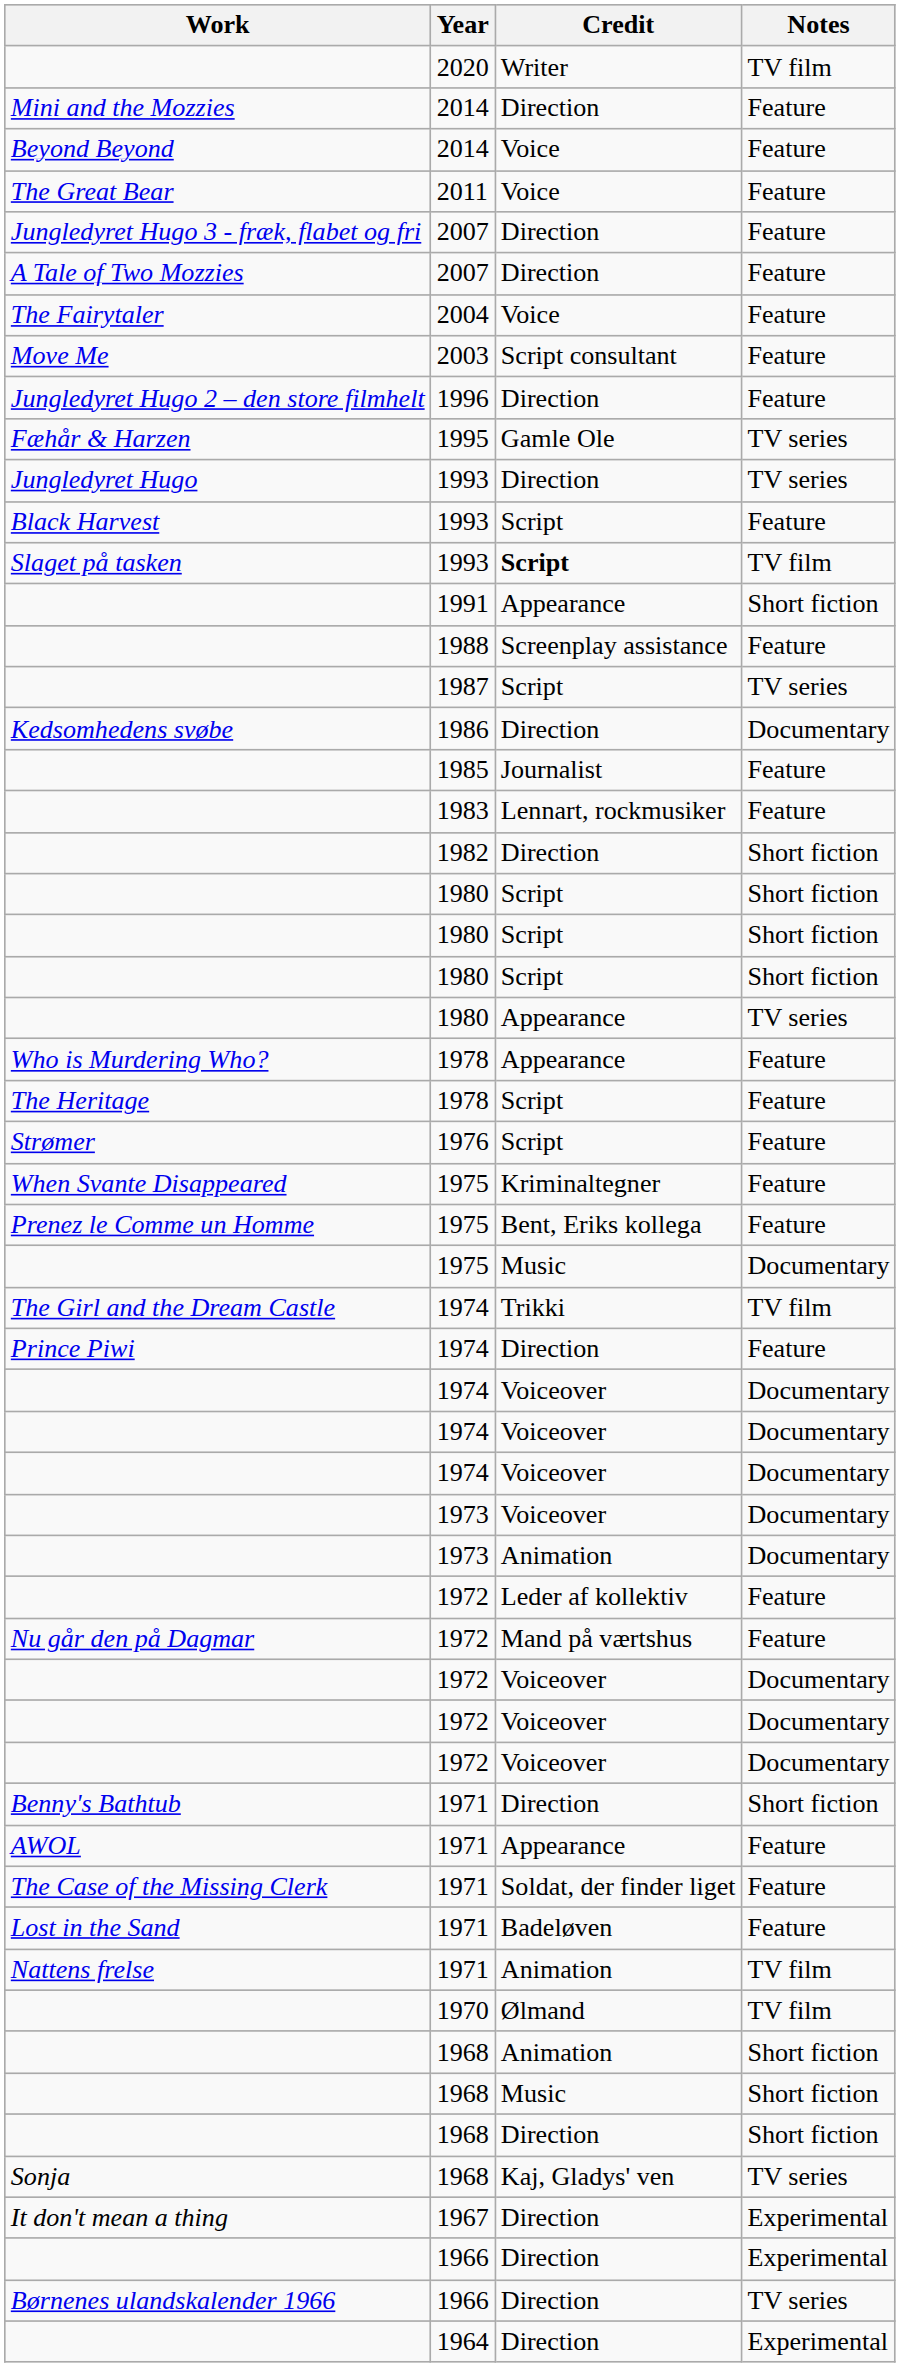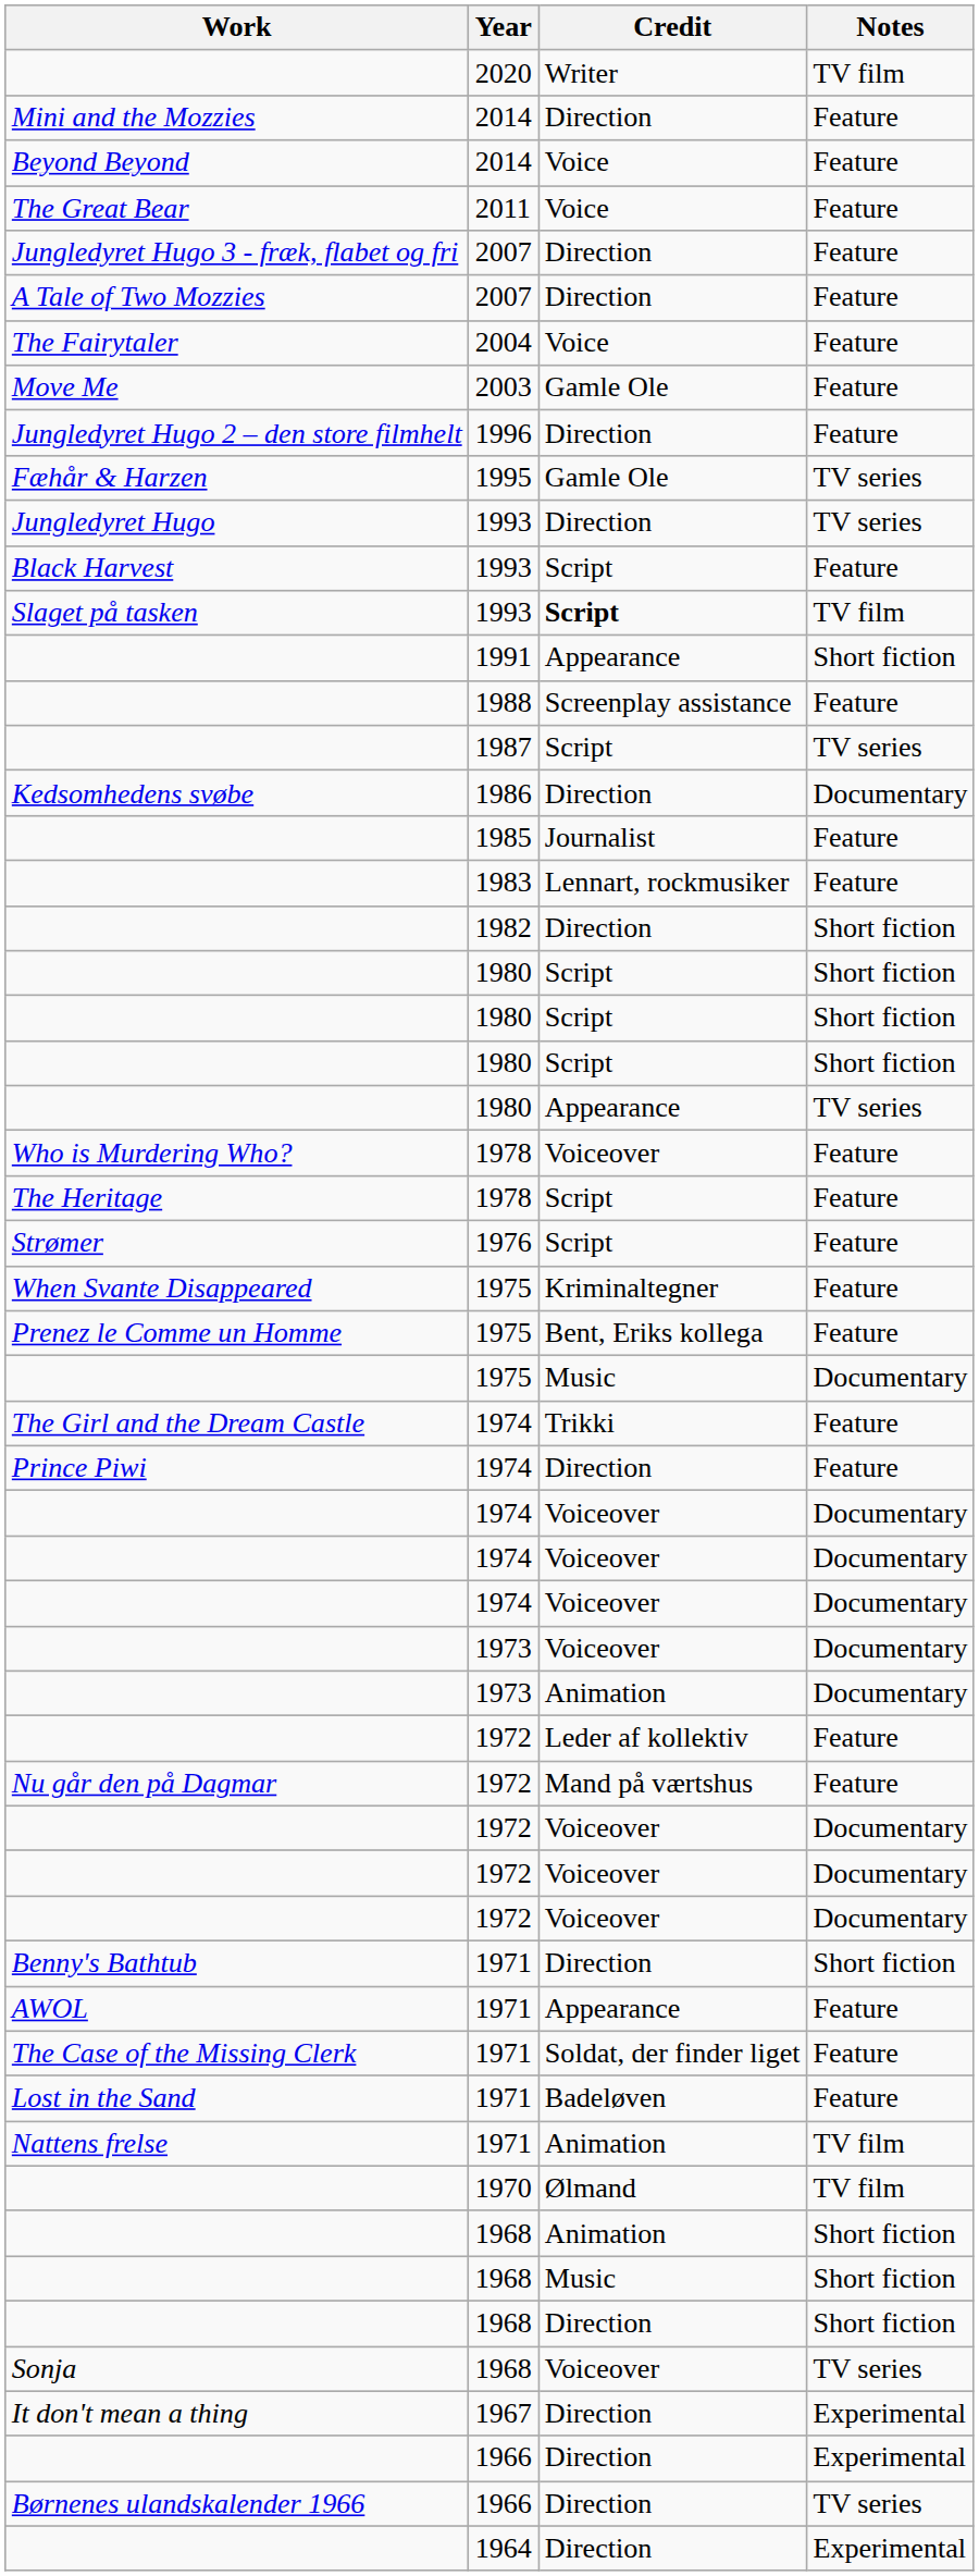Move Me | Credit: Script consultant -> Gamle Ole
Who is Murdering Who? | Credit: Appearance -> Voiceover
The Girl and the Dream Castle | Notes: TV film -> Feature
Sonja | Credit: Kaj, Gladys' ven -> Voiceover
